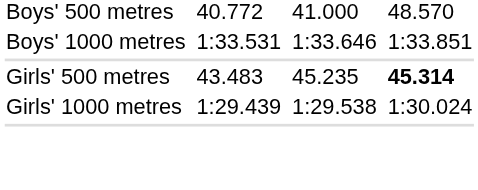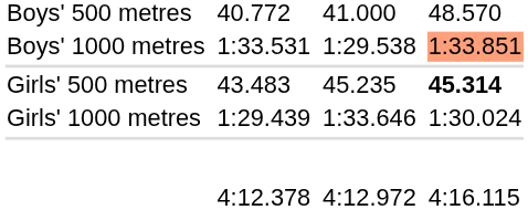1:33.531 | column 5: 1:33.646 -> 1:29.538
1:33.531 | column 7: no background -> lightsalmon background
1:29.439 | column 5: 1:29.538 -> 1:33.646
+ row: 4:12.378 | 4:12.972 | 4:16.115
